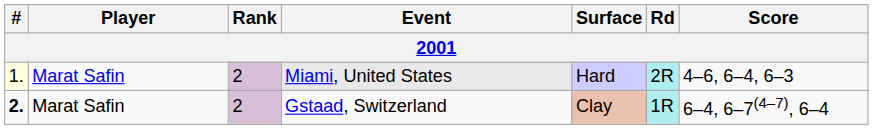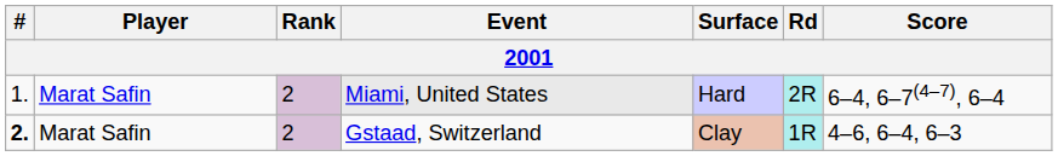Miami, United States | #: lightyellow background -> no background
Miami, United States | Score: 4–6, 6–4, 6–3 -> 6–4, 6–7(4–7), 6–4
Gstaad, Switzerland | Score: 6–4, 6–7(4–7), 6–4 -> 4–6, 6–4, 6–3
